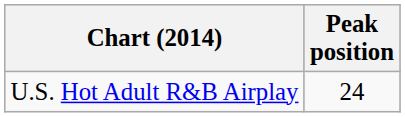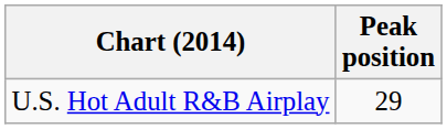U.S. Hot Adult R&B Airplay | Peak position: 24 -> 29
